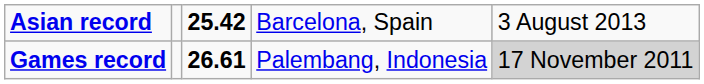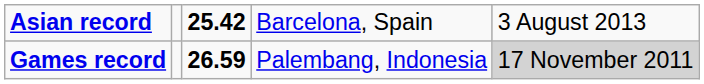Games record | column 3: 26.61 -> 26.59
